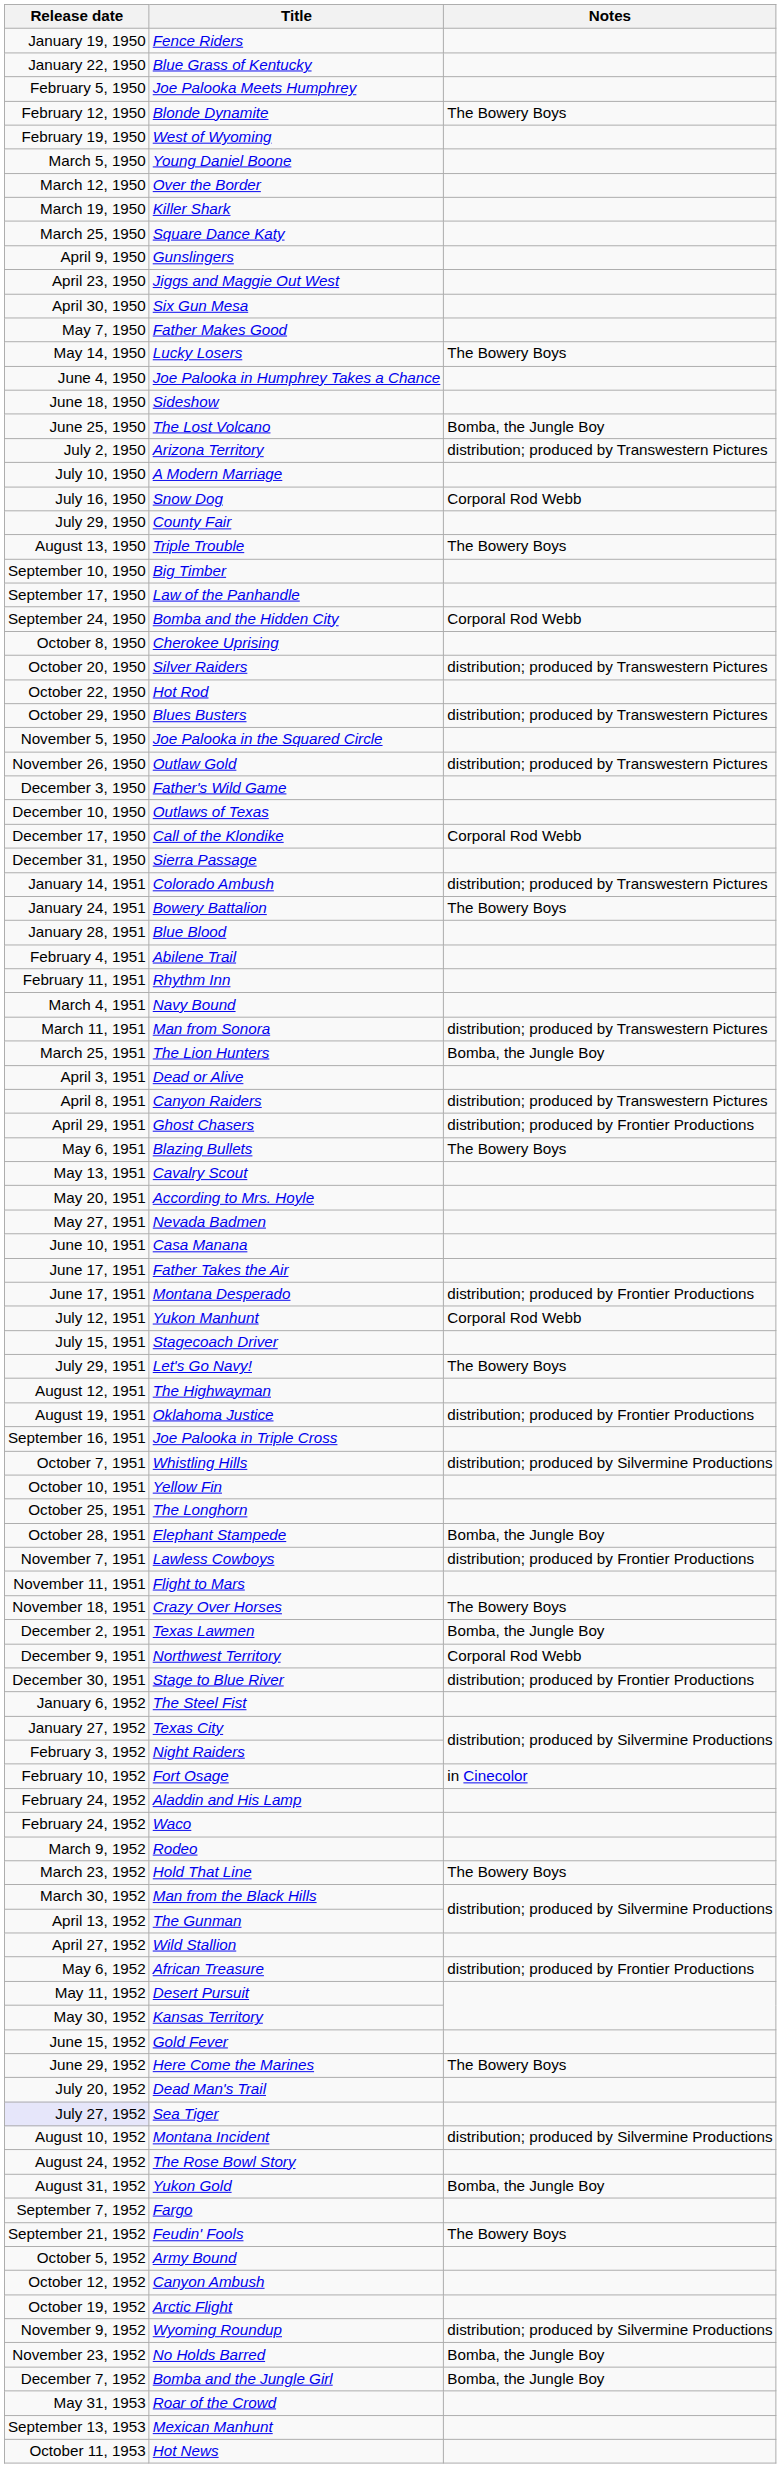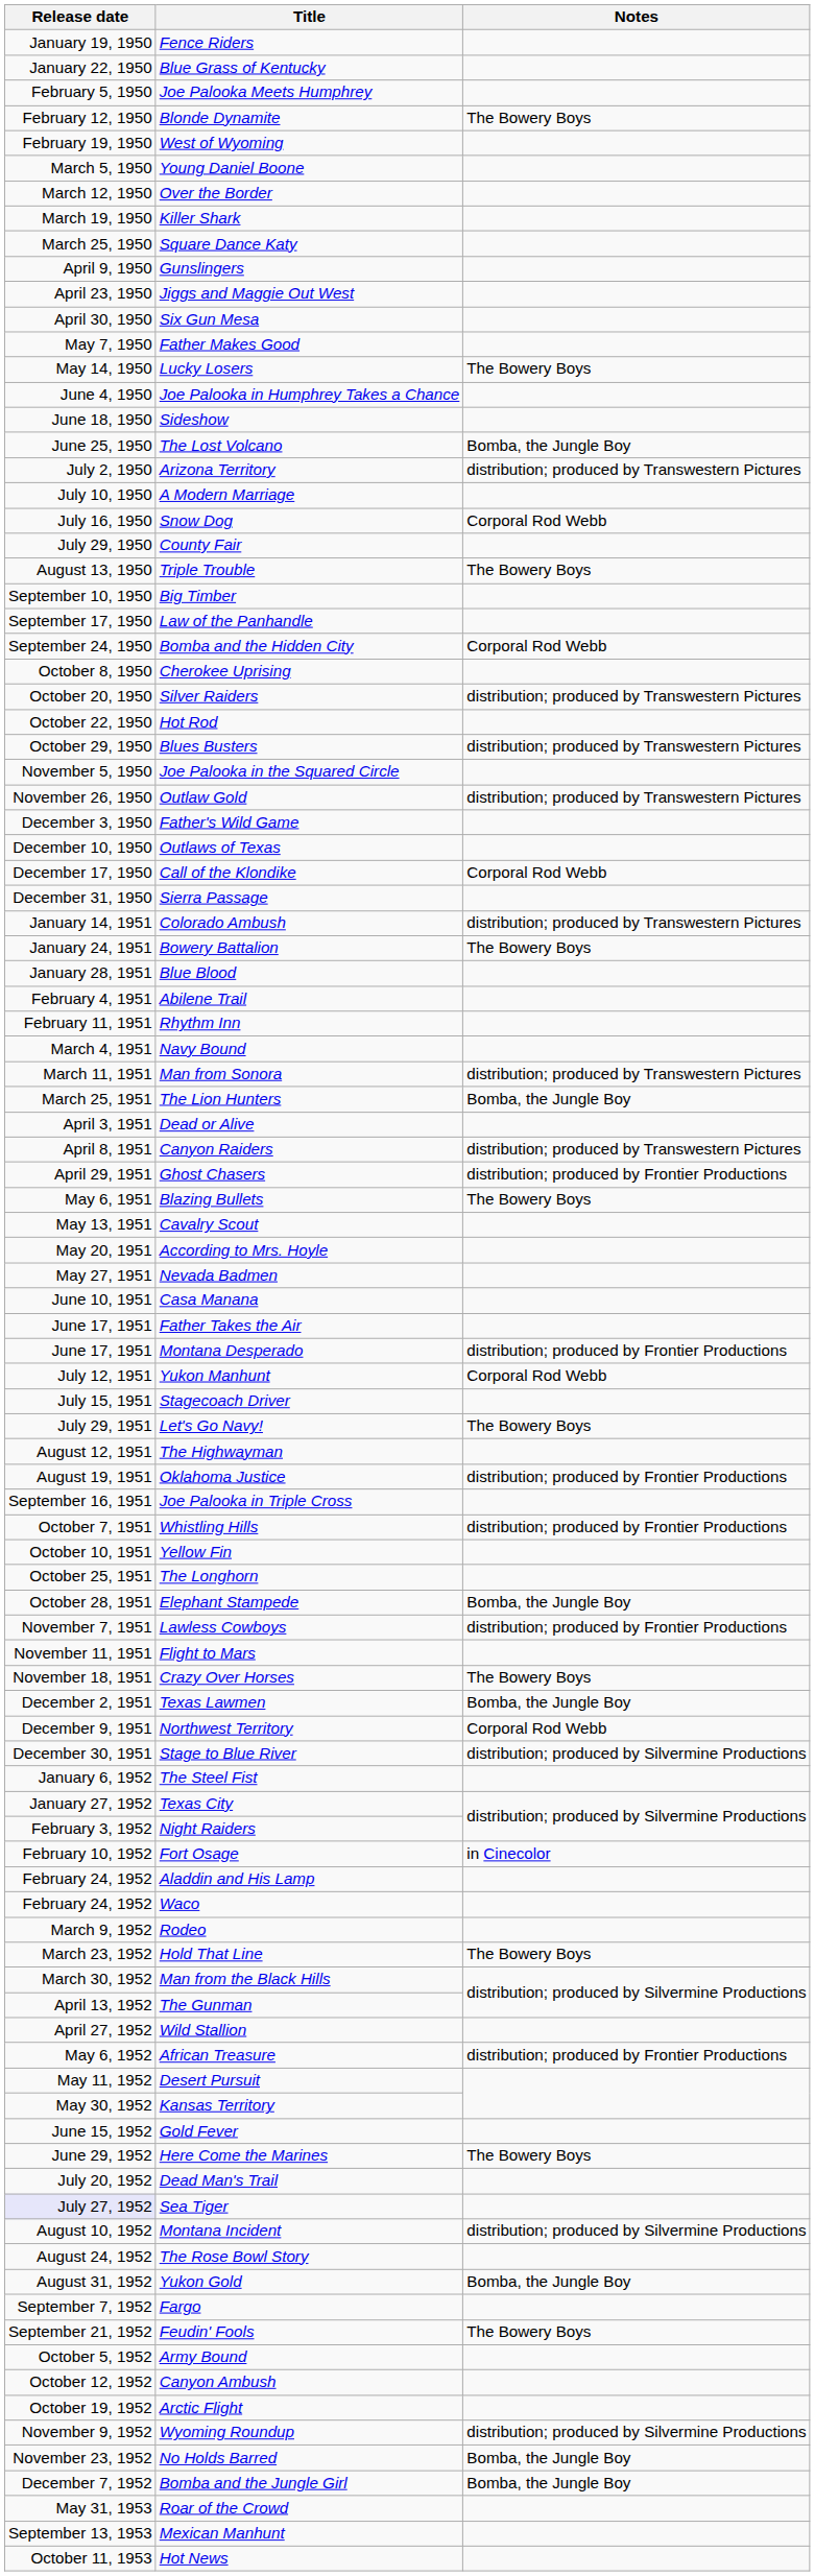Whistling Hills | Notes: distribution; produced by Silvermine Productions -> distribution; produced by Frontier Productions
Stage to Blue River | Notes: distribution; produced by Frontier Productions -> distribution; produced by Silvermine Productions
